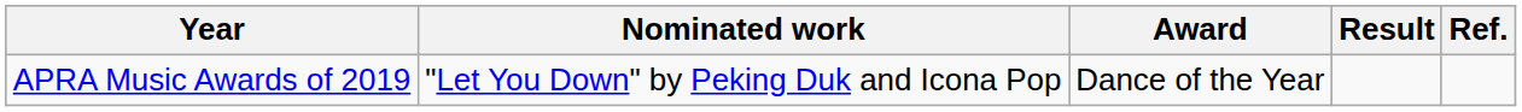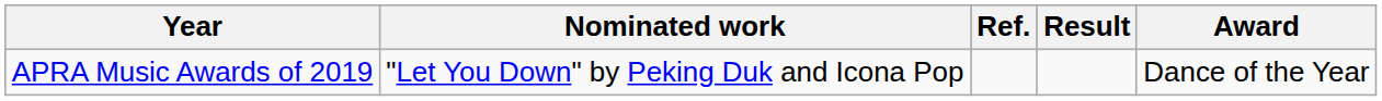columns swapped: Award <-> Ref.
